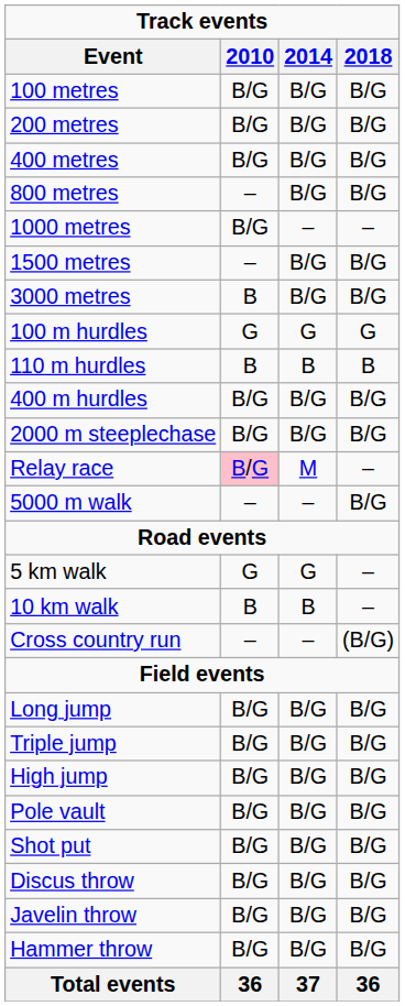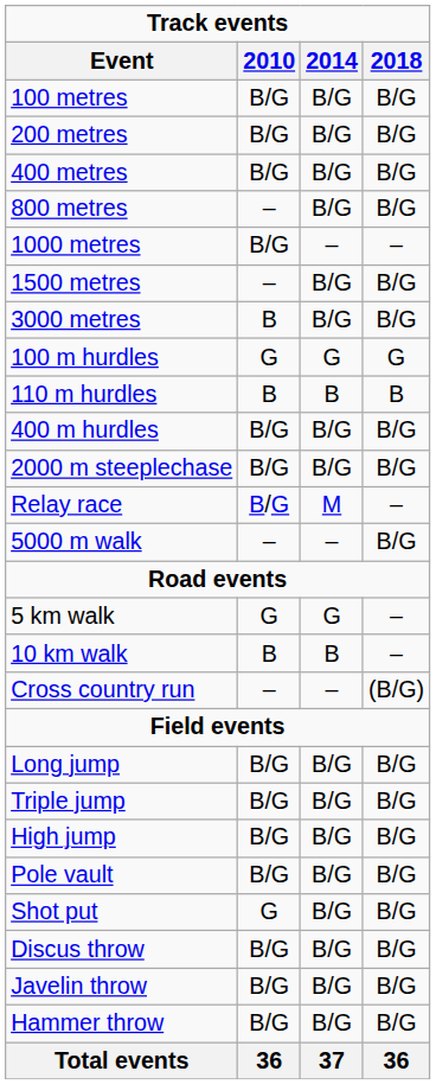Relay race | 2010: pink background -> no background
Shot put | 2010: B/G -> G
